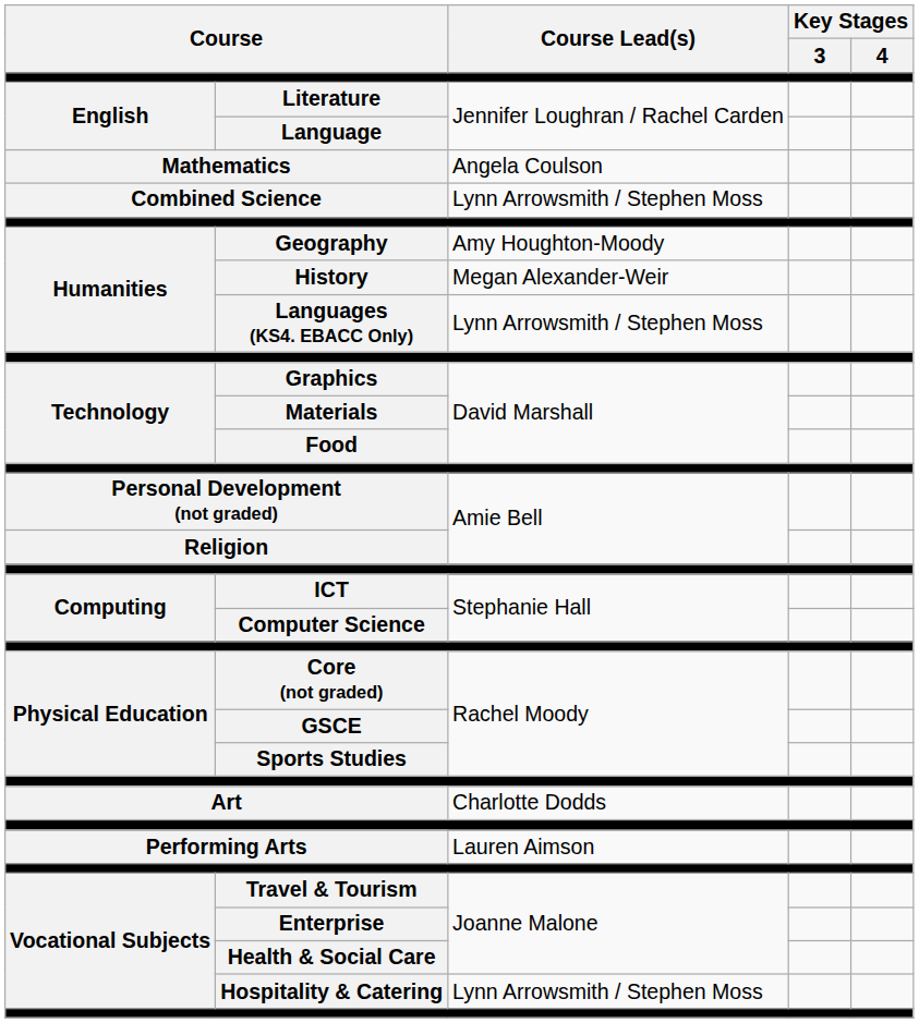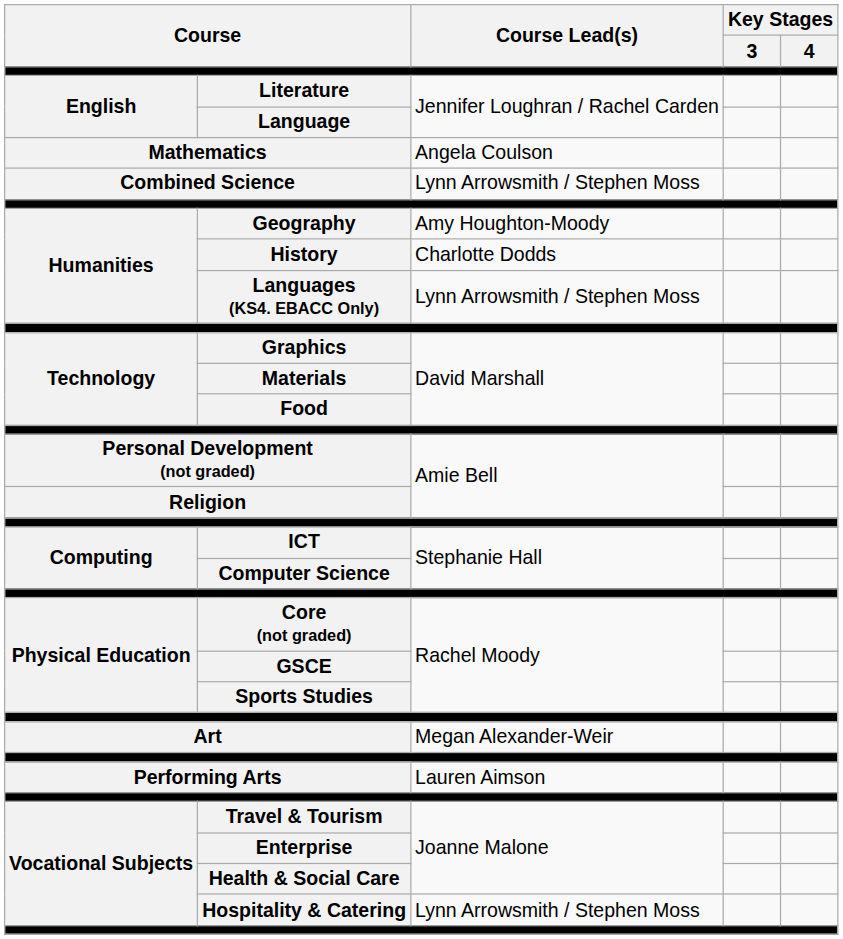History | Course Lead(s): Megan Alexander-Weir -> Charlotte Dodds
Art | Course Lead(s): Charlotte Dodds -> Megan Alexander-Weir
